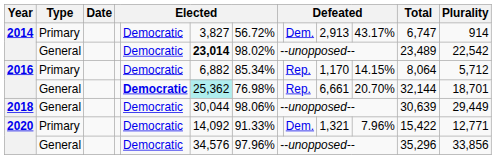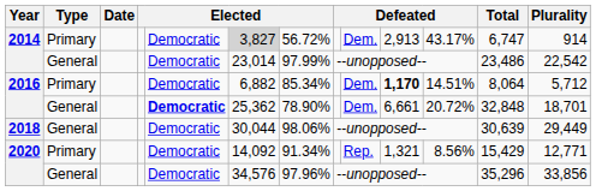2014 / Primary | column 6: no background -> lightgrey background
2014 / General | column 6: bold -> normal
2014 / General | column 7: 98.02% -> 97.99%
2014 / General | Total: 23,489 -> 23,486
2016 / Primary | column 9: Rep. -> Dem.
2016 / Primary | column 10: normal -> bold
2016 / Primary | column 11: 14.15% -> 14.51%
2016 / General | column 6: paleturquoise background -> no background
2016 / General | column 7: 76.98% -> 78.90%
2016 / General | column 9: Rep. -> Dem.
2016 / General | column 11: 20.70% -> 20.72%
2016 / General | Total: 32,144 -> 32,848
2020 / Primary | column 7: 91.33% -> 91.34%
2020 / Primary | column 9: Dem. -> Rep.
2020 / Primary | column 11: 7.96% -> 8.56%
2020 / Primary | Total: 15,422 -> 15,429
